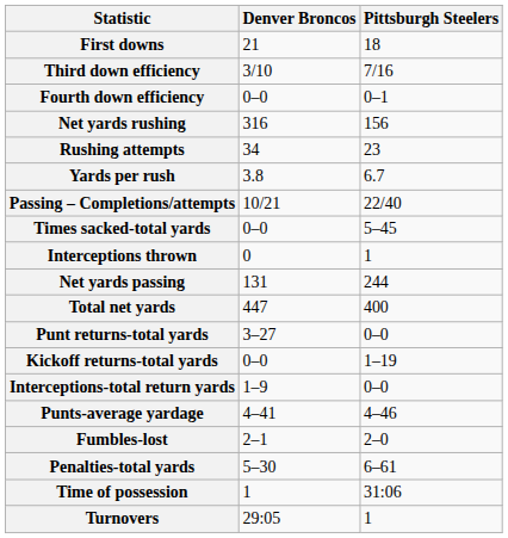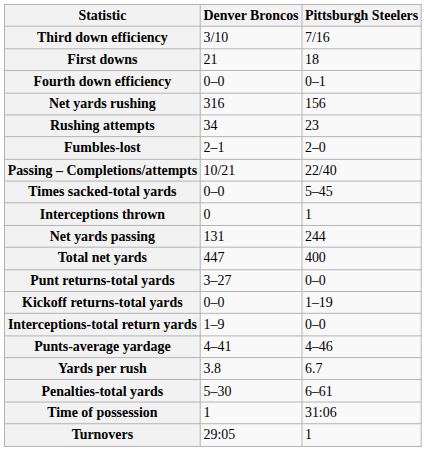rows swapped: First downs <-> Third down efficiency
rows swapped: Yards per rush <-> Fumbles-lost
